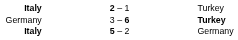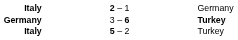2 – 1 | column 3: Turkey -> Germany
3 – 6 | column 1: normal -> bold
5 – 2 | column 3: Germany -> Turkey
